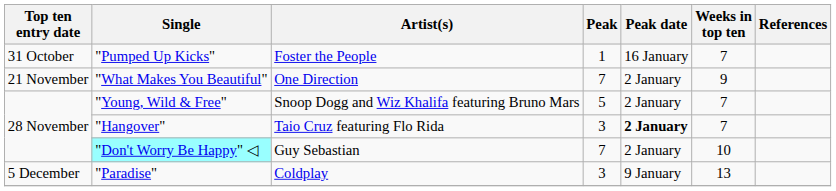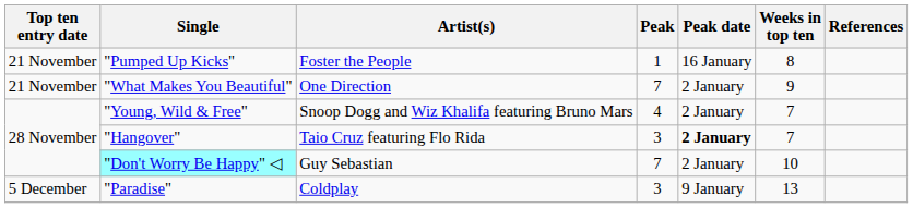"Pumped Up Kicks" | Top ten entry date: 31 October -> 21 November
"Pumped Up Kicks" | Weeks in top ten: 7 -> 8
"Young, Wild & Free" | Peak: 5 -> 4
